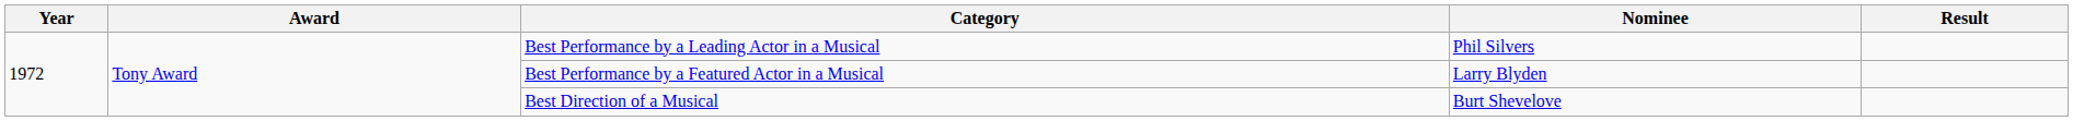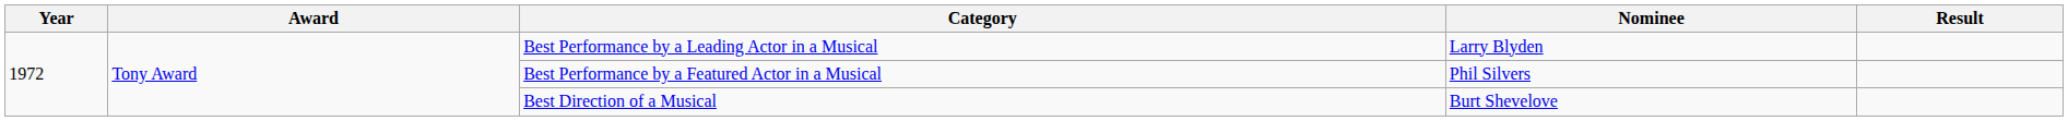Best Performance by a Leading Actor in a Musical | Nominee: Phil Silvers -> Larry Blyden
Best Performance by a Featured Actor in a Musical | Nominee: Larry Blyden -> Phil Silvers
